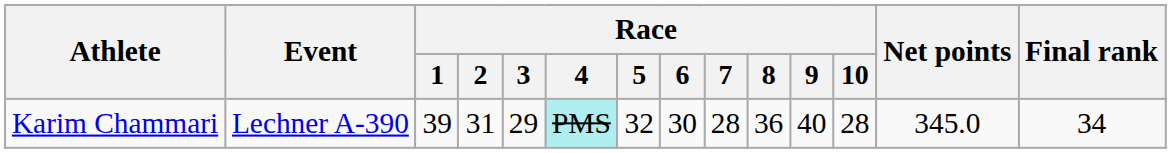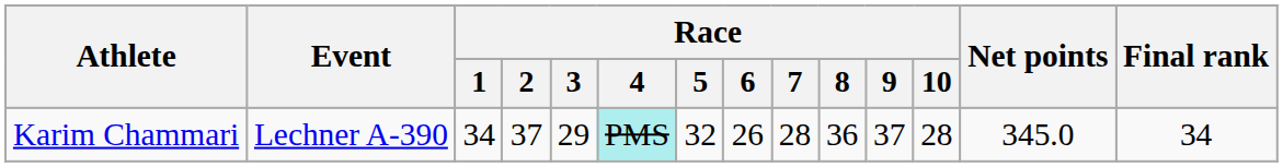Karim Chammari | Race / 1: 39 -> 34
Karim Chammari | Race / 2: 31 -> 37
Karim Chammari | Race / 6: 30 -> 26
Karim Chammari | Race / 9: 40 -> 37
